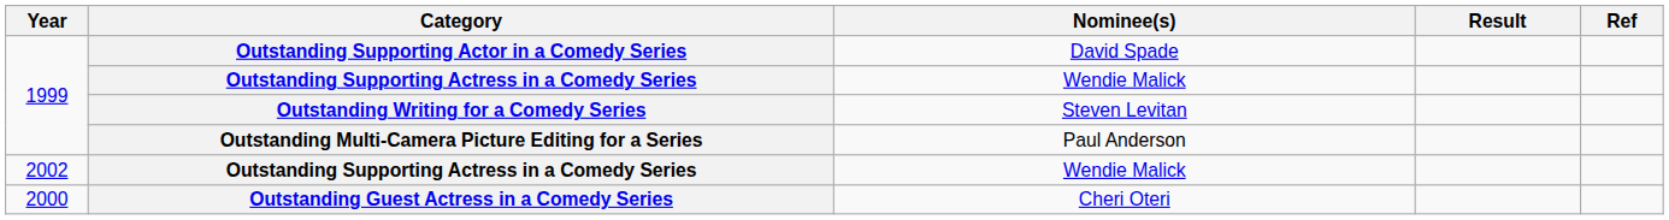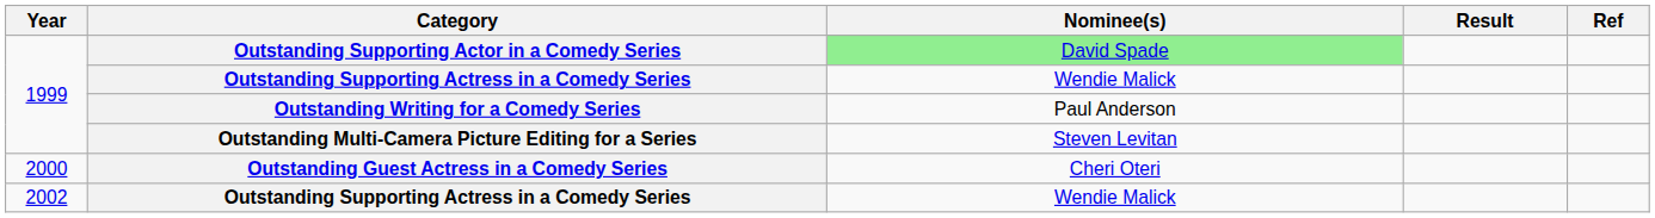Outstanding Supporting Actor in a Comedy Series | Nominee(s): no background -> lightgreen background
Outstanding Writing for a Comedy Series | Nominee(s): Steven Levitan -> Paul Anderson
Outstanding Multi-Camera Picture Editing for a Series | Nominee(s): Paul Anderson -> Steven Levitan
rows swapped: Outstanding Guest Actress in a Comedy Series <-> 2002 / Outstanding Supporting Actress in a Comedy Series
